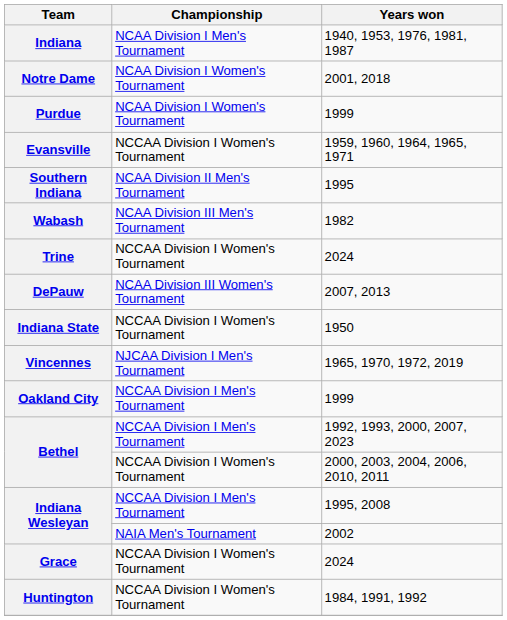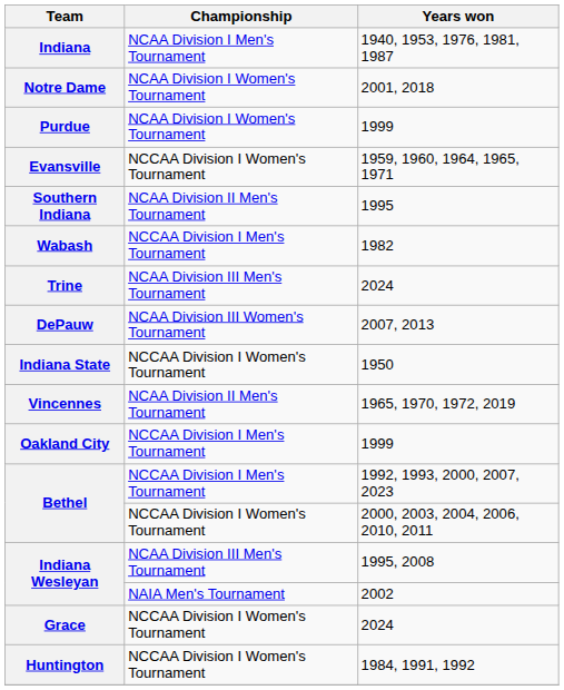Wabash | Championship: NCAA Division III Men's Tournament -> NCCAA Division I Men's Tournament
Trine | Championship: NCCAA Division I Women's Tournament -> NCAA Division III Men's Tournament
Vincennes | Championship: NJCAA Division I Men's Tournament -> NCAA Division II Men's Tournament
Indiana Wesleyan / 1995, 2008 | Championship: NCCAA Division I Men's Tournament -> NCAA Division III Men's Tournament
